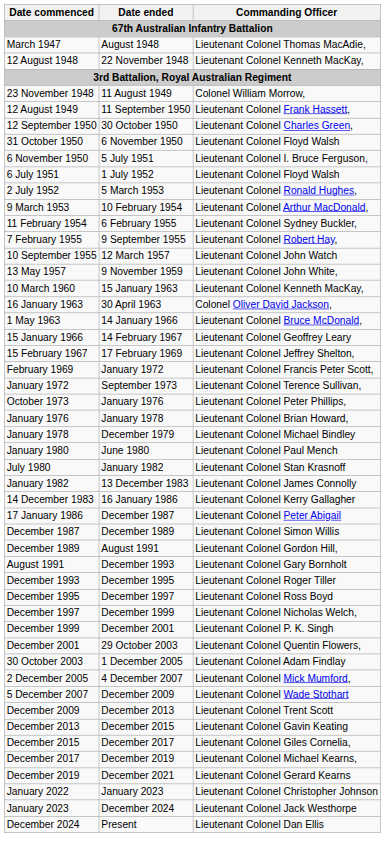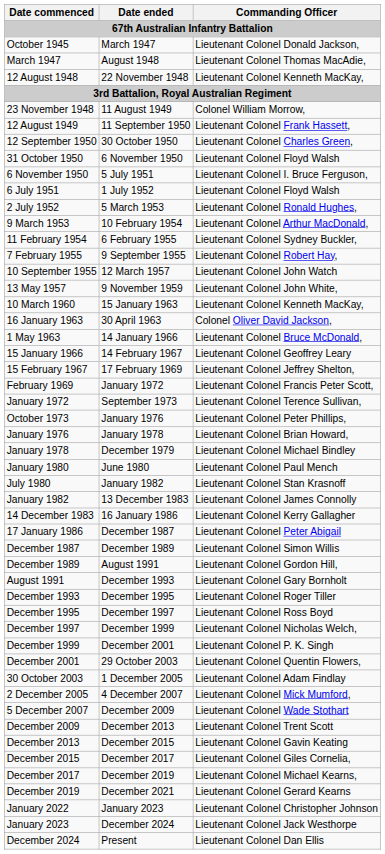+ row: October 1945 | March 1947 | Lieutenant Colonel Donald Jackson,
